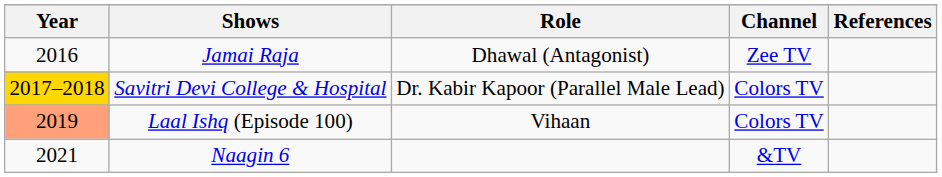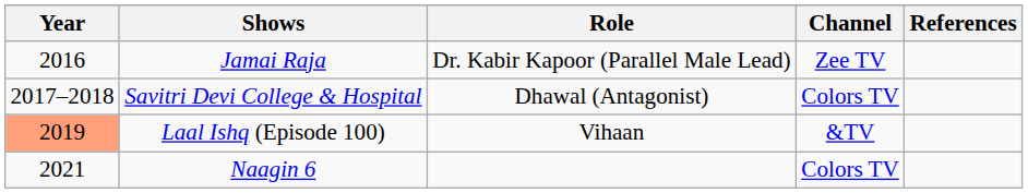Jamai Raja | Role: Dhawal (Antagonist) -> Dr. Kabir Kapoor (Parallel Male Lead)
Savitri Devi College & Hospital | Year: gold background -> no background
Savitri Devi College & Hospital | Role: Dr. Kabir Kapoor (Parallel Male Lead) -> Dhawal (Antagonist)
Laal Ishq (Episode 100) | Channel: Colors TV -> &TV
Naagin 6 | Channel: &TV -> Colors TV
